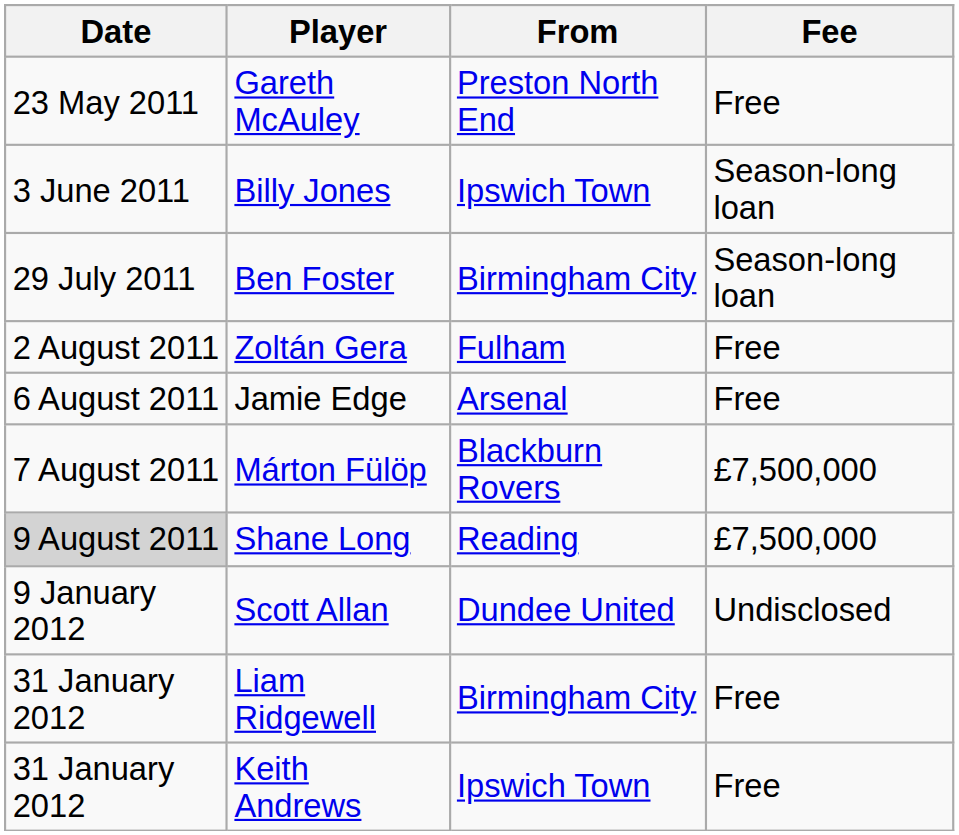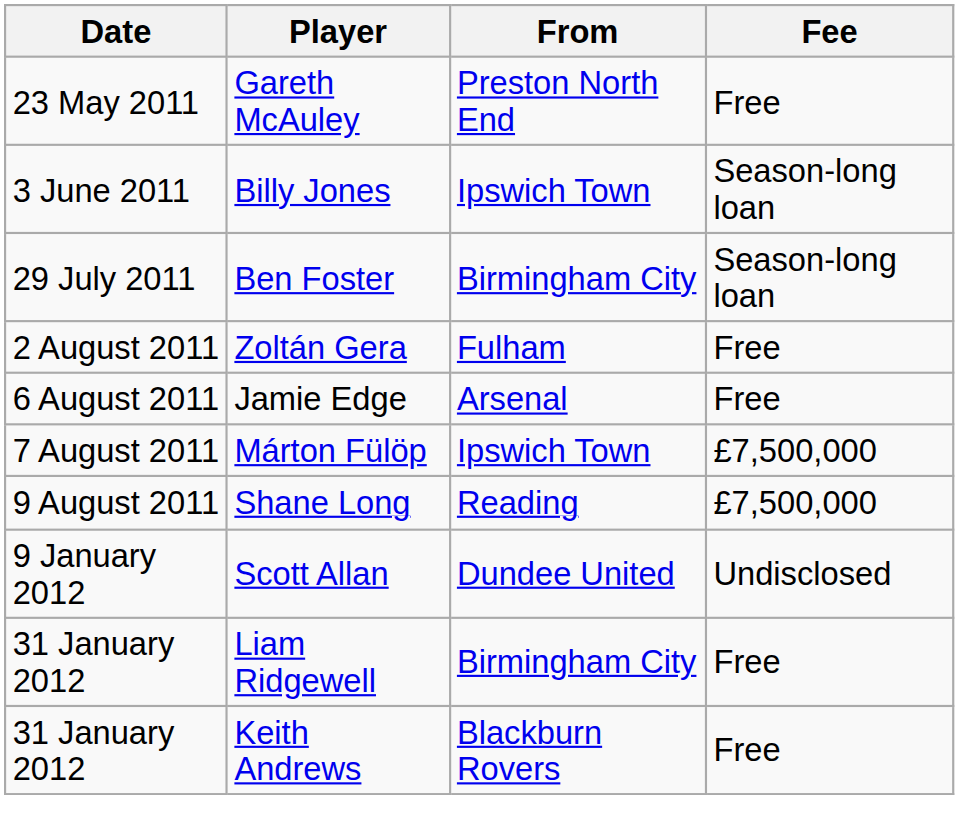Márton Fülöp | From: Blackburn Rovers -> Ipswich Town
Shane Long | Date: lightgrey background -> no background
Keith Andrews | From: Ipswich Town -> Blackburn Rovers
